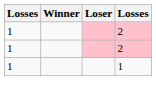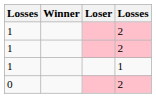+ row: 0 | 2
